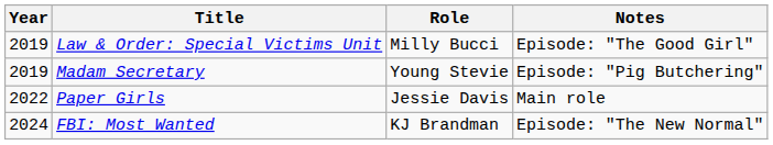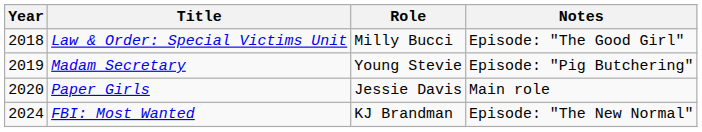Law & Order: Special Victims Unit | Year: 2019 -> 2018
Paper Girls | Year: 2022 -> 2020
